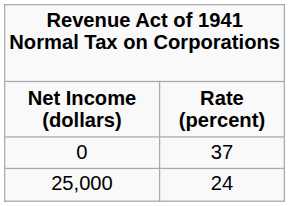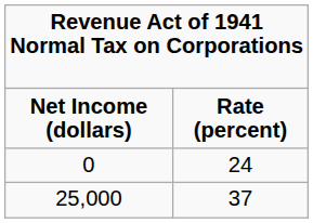0 | column 2: 37 -> 24
25,000 | column 2: 24 -> 37
